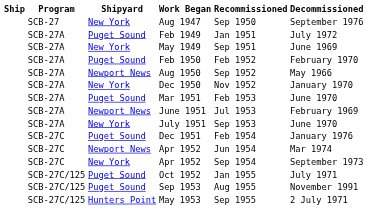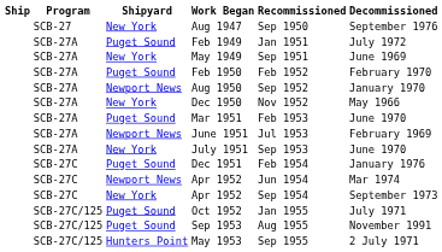Aug 1950 | Decommissioned: May 1966 -> January 1970
Dec 1950 | Decommissioned: January 1970 -> May 1966
